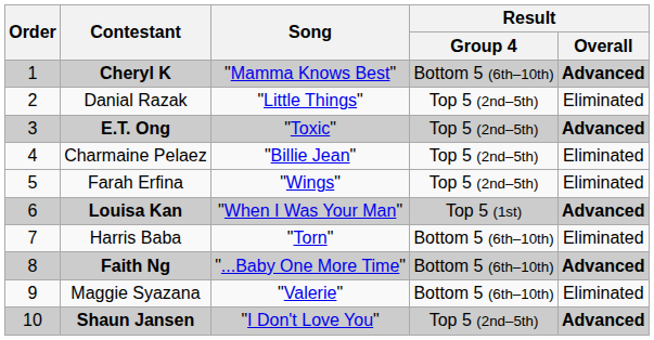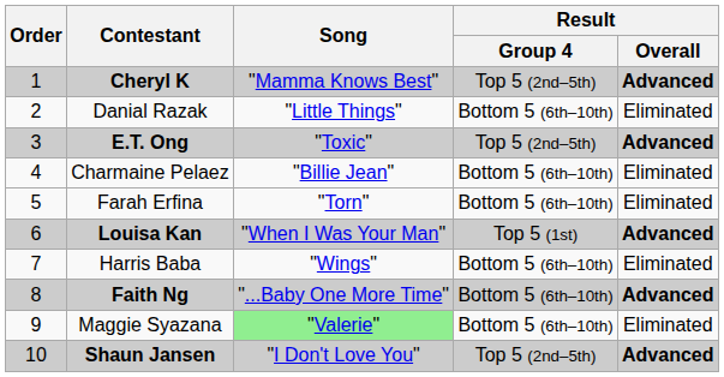Cheryl K | Result / Group 4: Bottom 5 (6th–10th) -> Top 5 (2nd–5th)
Danial Razak | Result / Group 4: Top 5 (2nd–5th) -> Bottom 5 (6th–10th)
Charmaine Pelaez | Result / Group 4: Top 5 (2nd–5th) -> Bottom 5 (6th–10th)
Farah Erfina | Song: "Wings" -> "Torn"
Farah Erfina | Result / Group 4: Top 5 (2nd–5th) -> Bottom 5 (6th–10th)
Harris Baba | Song: "Torn" -> "Wings"
Maggie Syazana | Song: no background -> lightgreen background
